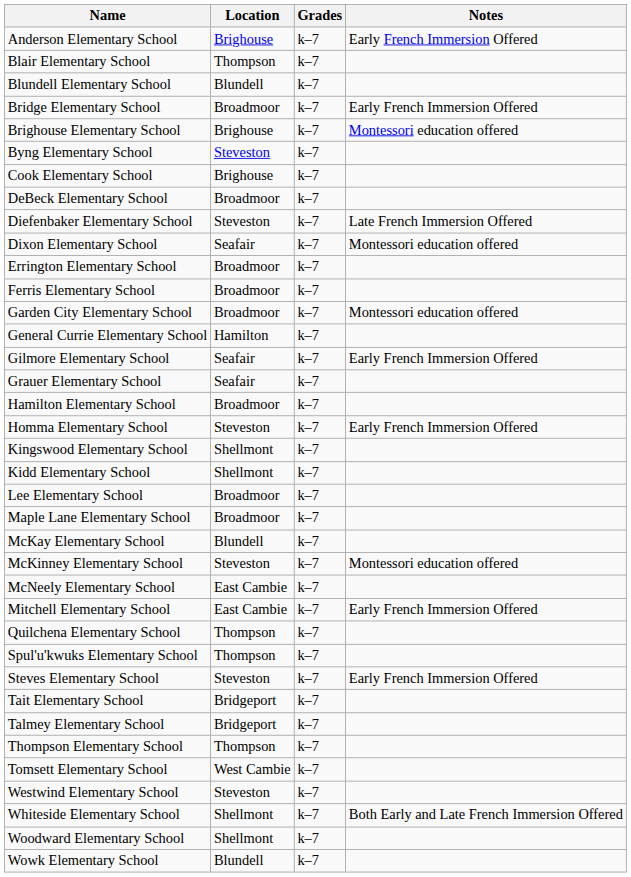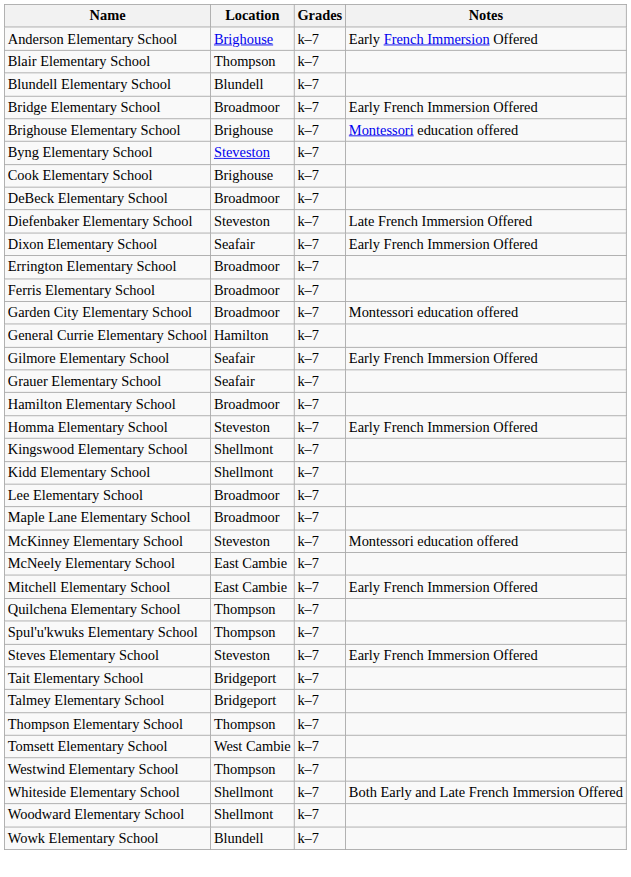Dixon Elementary School | Notes: Montessori education offered -> Early French Immersion Offered
- row: McKay Elementary School | Blundell | k–7
Westwind Elementary School | Location: Steveston -> Thompson
